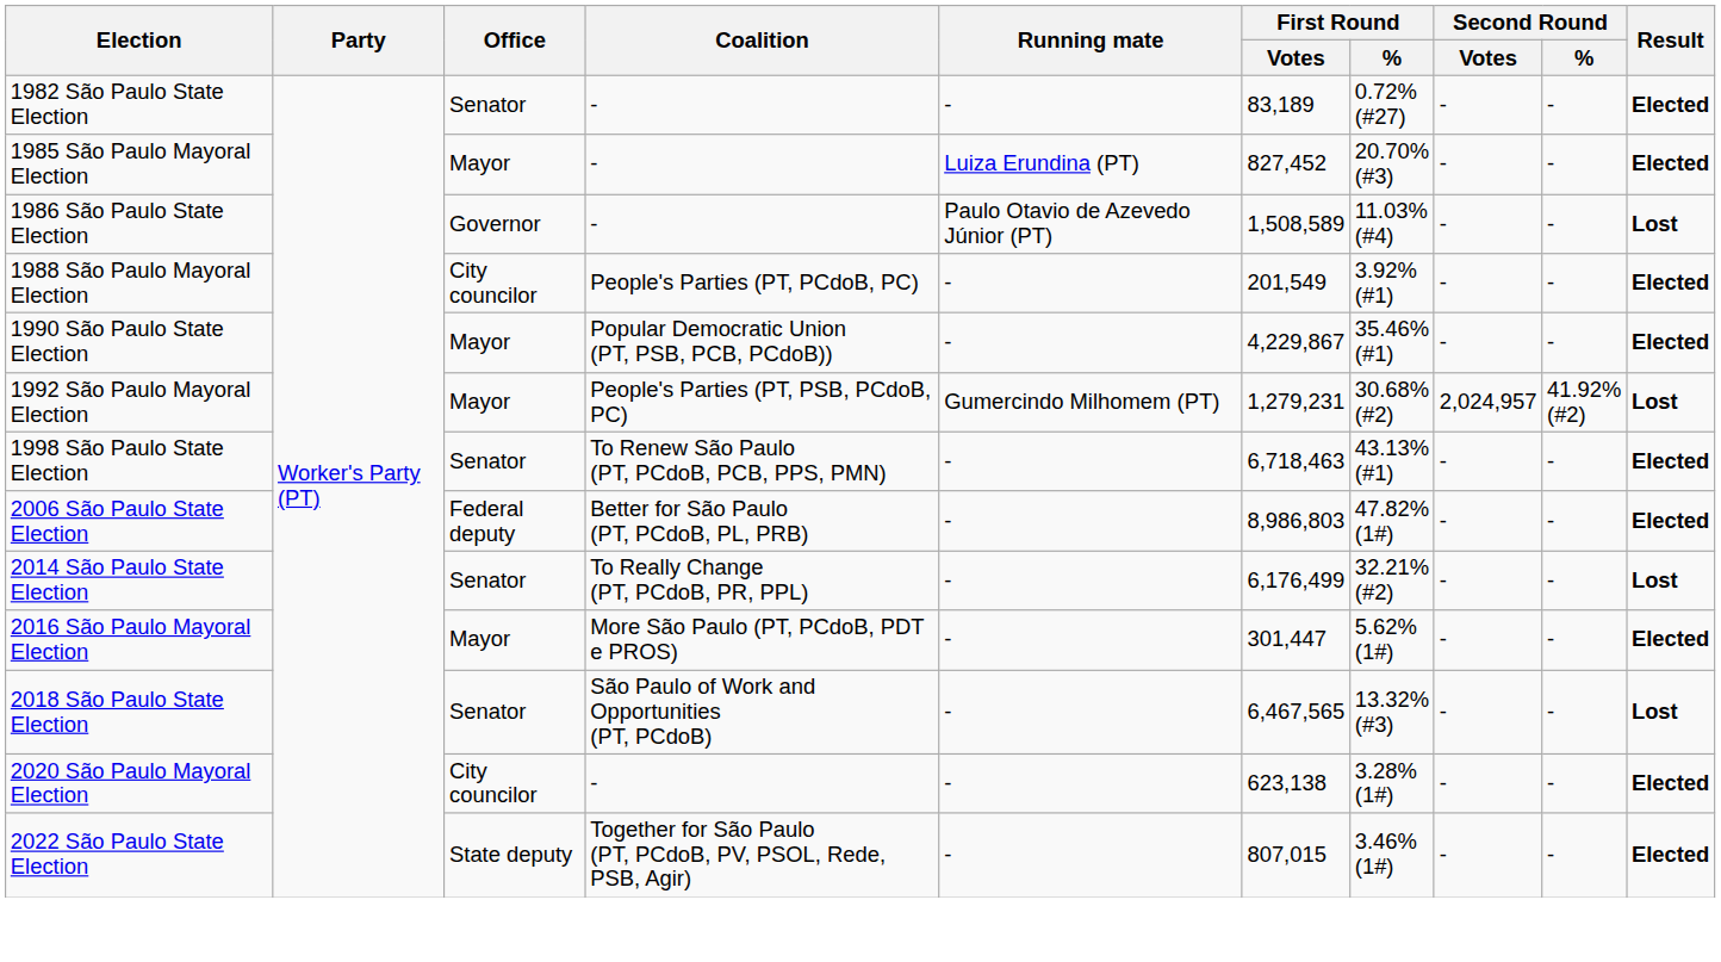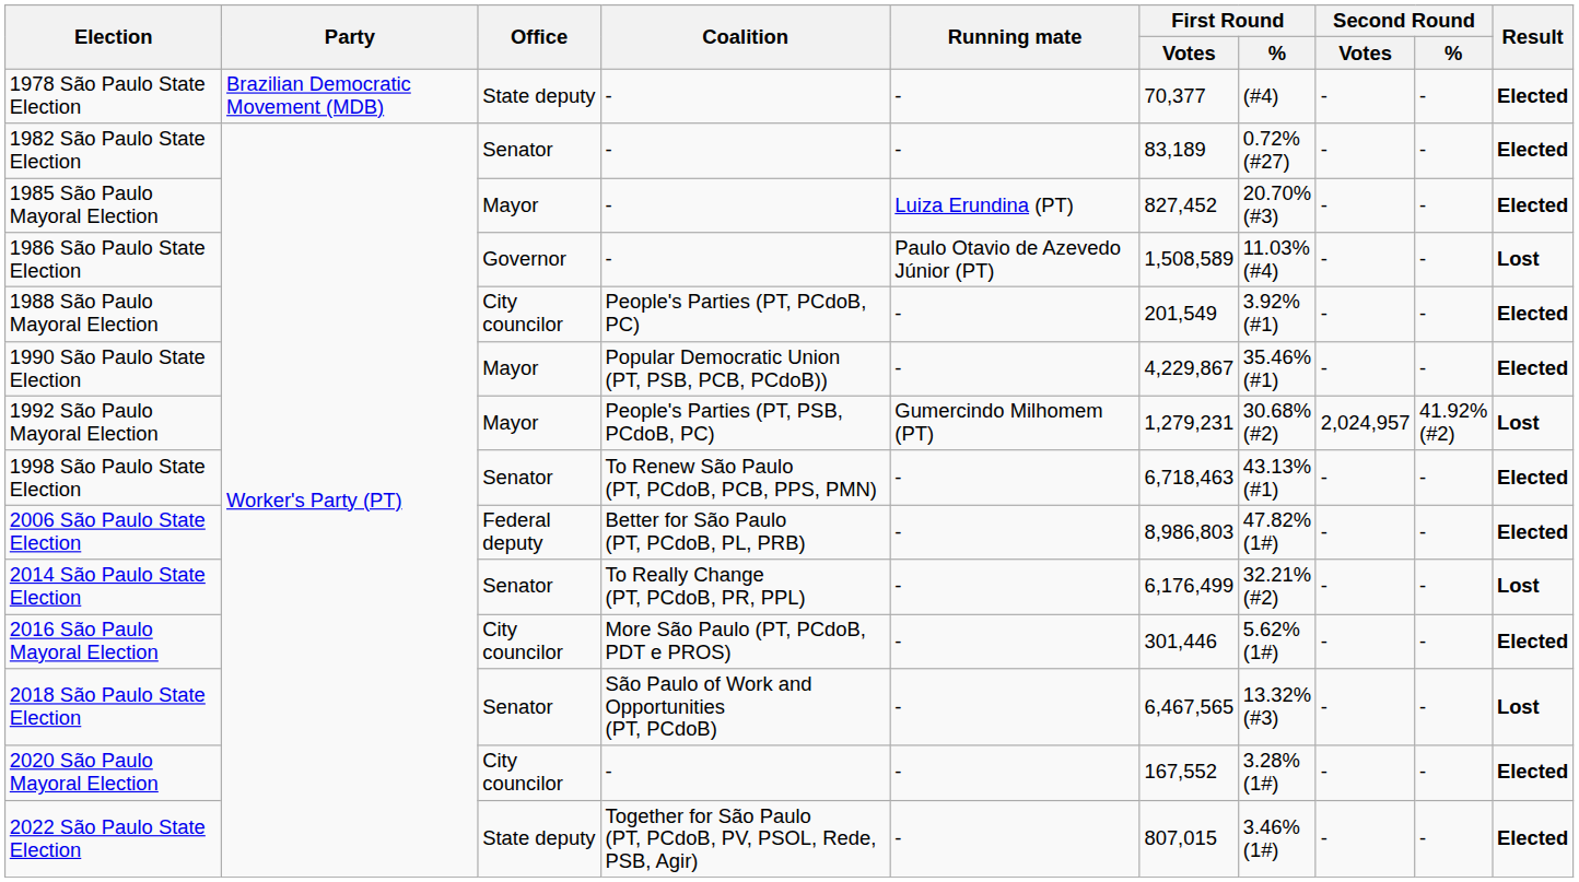+ row: 1978 São Paulo State Election | Brazilian Democratic Movement (MDB) | State deputy | - | - | 70,377 | (#4) | - | - | Elected
2016 São Paulo Mayoral Election | Office: Mayor -> City councilor
2016 São Paulo Mayoral Election | First Round / Votes: 301,447 -> 301,446
2020 São Paulo Mayoral Election | First Round / Votes: 623,138 -> 167,552
